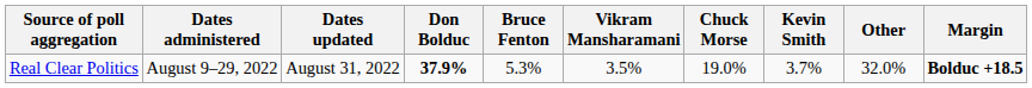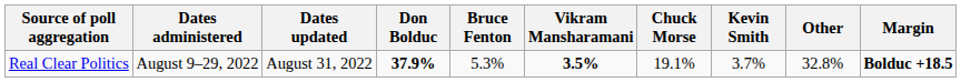Real Clear Politics | Vikram Mansharamani: normal -> bold
Real Clear Politics | Chuck Morse: 19.0% -> 19.1%
Real Clear Politics | Other: 32.0% -> 32.8%
